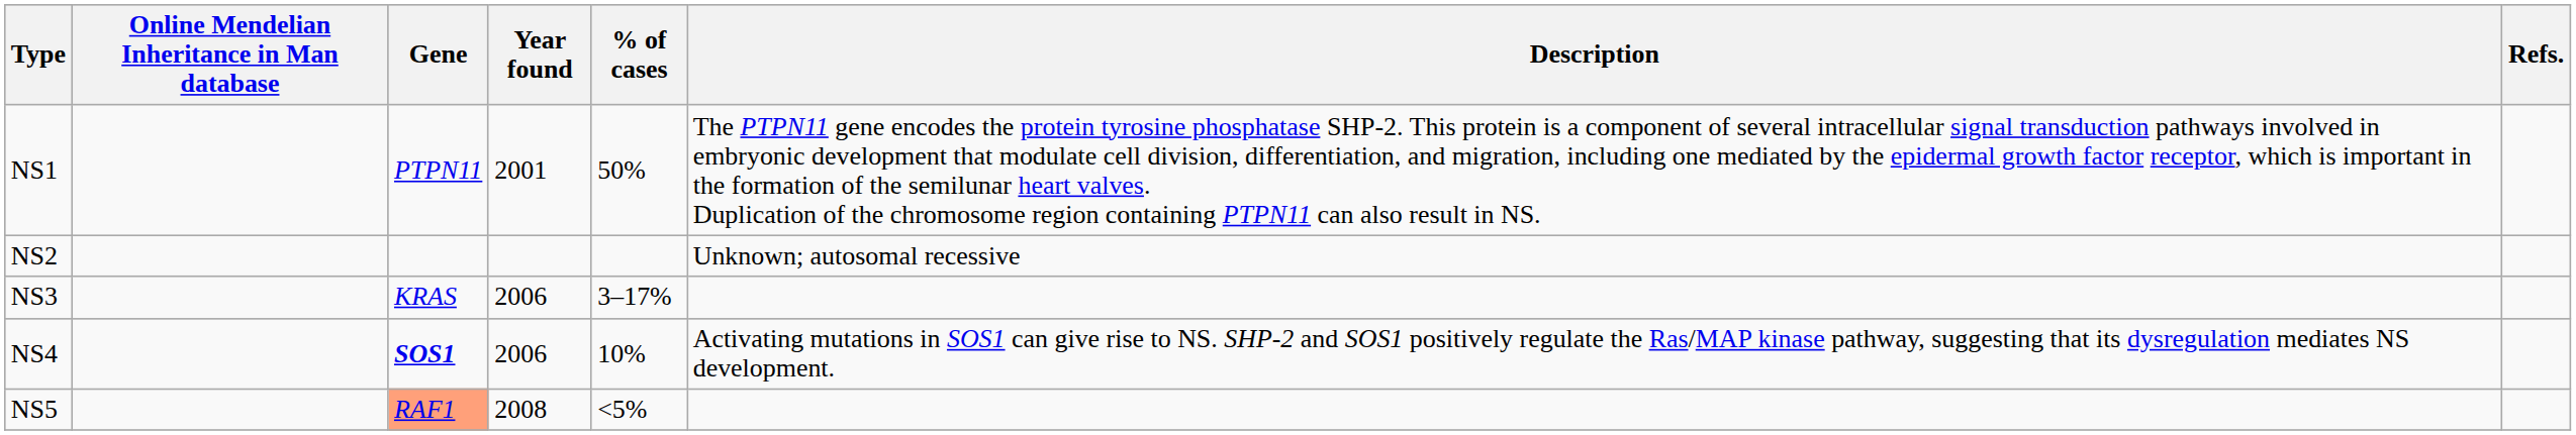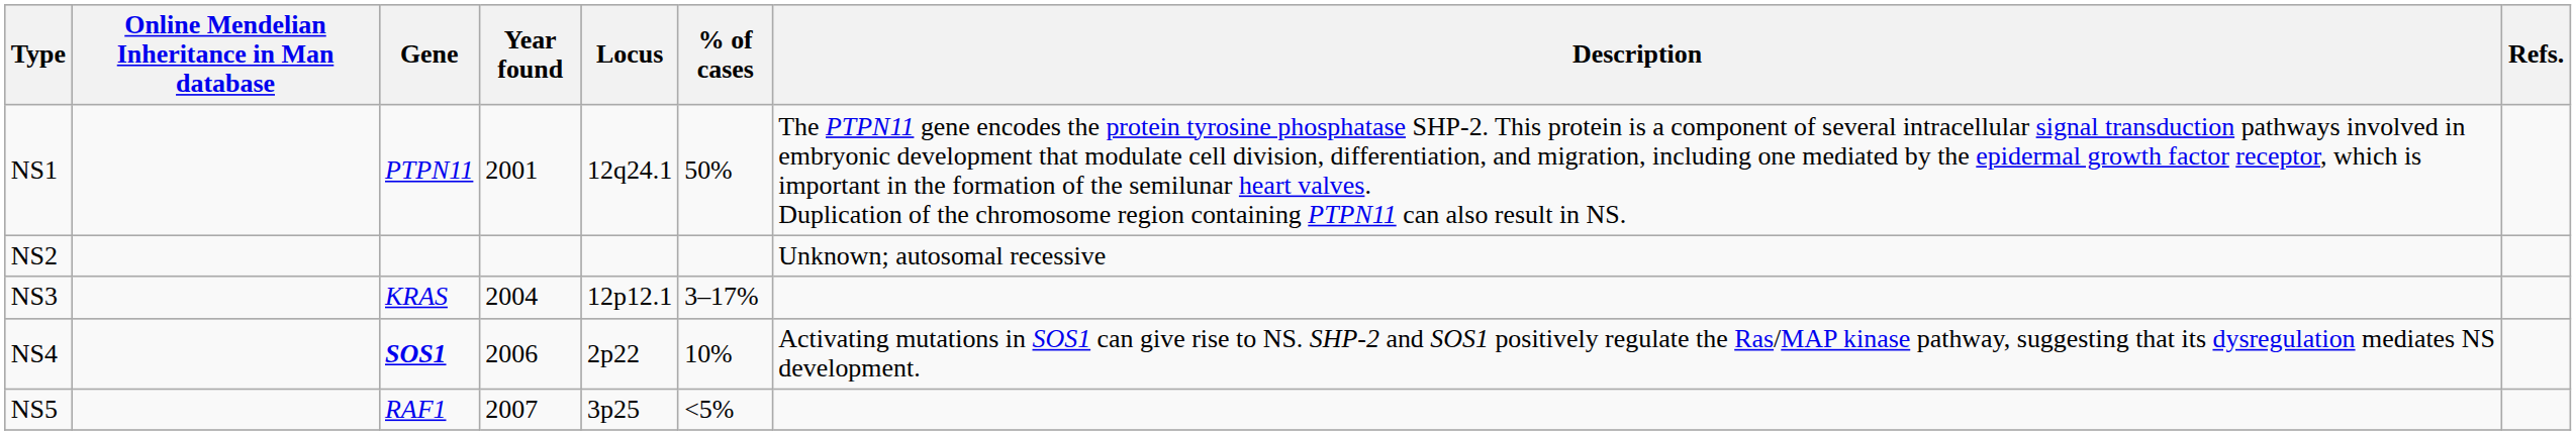+ column: Locus | 12q24.1 | 12p12.1 | 2p22 | 3p25
NS3 | Year found: 2006 -> 2004
NS5 | Gene: lightsalmon background -> no background
NS5 | Year found: 2008 -> 2007
